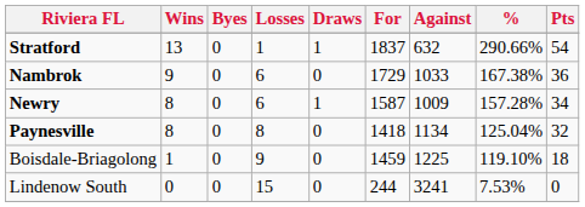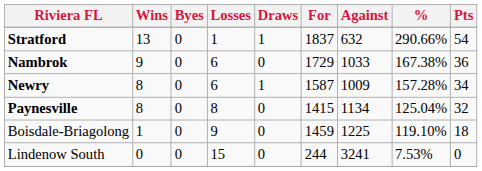Paynesville | For: 1418 -> 1415
